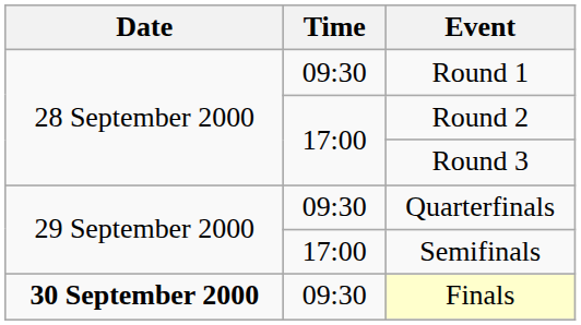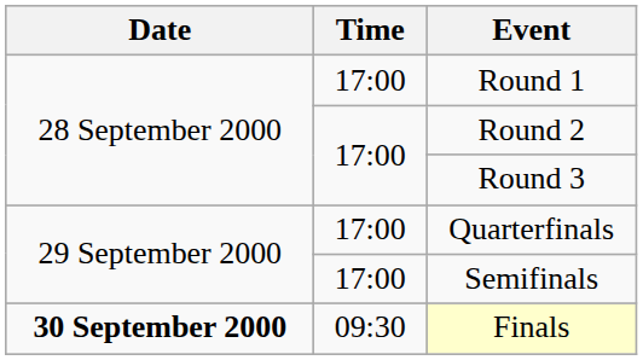Round 1 | Time: 09:30 -> 17:00
Quarterfinals | Time: 09:30 -> 17:00
